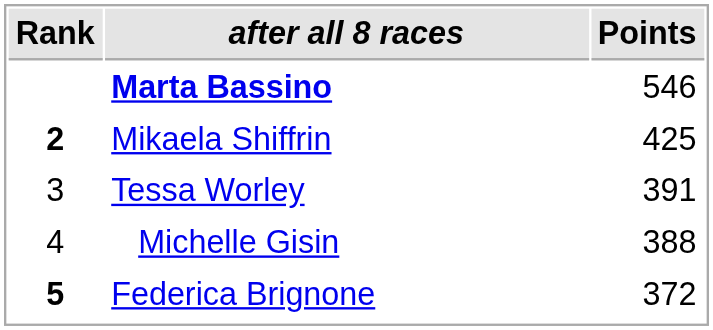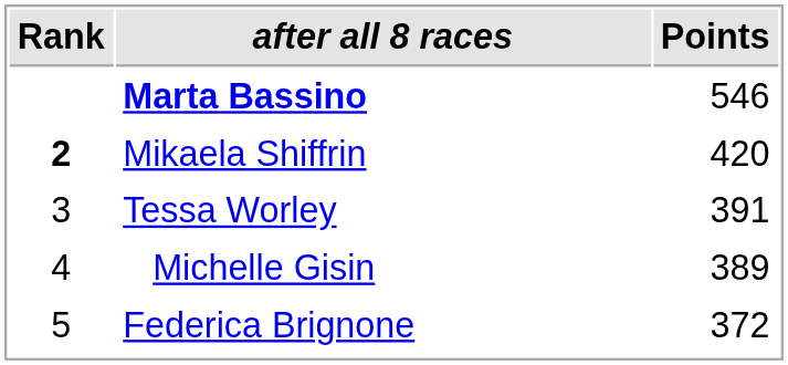Mikaela Shiffrin | Points: 425 -> 420
Michelle Gisin | Points: 388 -> 389
Federica Brignone | Rank: bold -> normal
